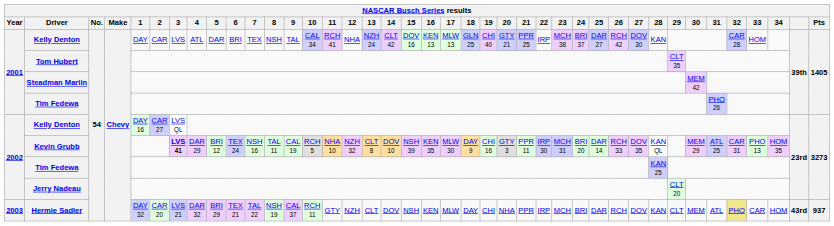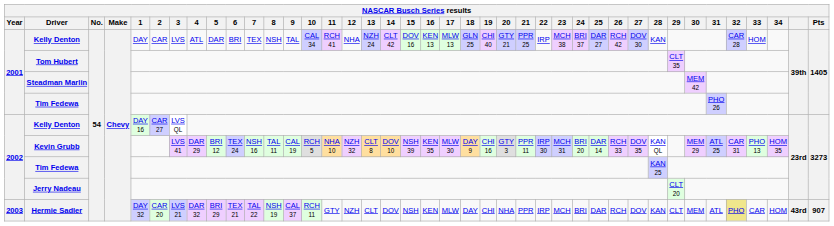Kevin Grubb | 3: bold -> normal
Hermie Sadler | Pts: 937 -> 907
